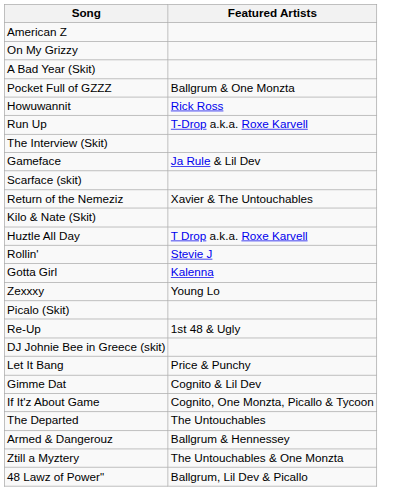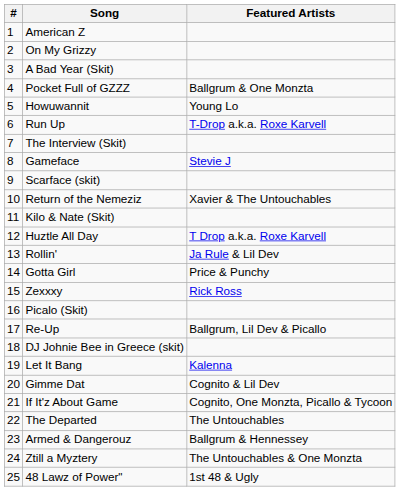+ column: # | 1 | 2 | 3 | 4 | 5 | 6 | 7 | 8 | 9 | 10 | 11 | 12 | 13 | 14 | 15 | 16 | 17 | 18 | 19 | 20 | 21 | 22 | 23 | 24 | 25
Howuwannit | Featured Artists: Rick Ross -> Young Lo
Gameface | Featured Artists: Ja Rule & Lil Dev -> Stevie J
Rollin' | Featured Artists: Stevie J -> Ja Rule & Lil Dev
Gotta Girl | Featured Artists: Kalenna -> Price & Punchy
Zexxxy | Featured Artists: Young Lo -> Rick Ross
Re-Up | Featured Artists: 1st 48 & Ugly -> Ballgrum, Lil Dev & Picallo
Let It Bang | Featured Artists: Price & Punchy -> Kalenna
48 Lawz of Power" | Featured Artists: Ballgrum, Lil Dev & Picallo -> 1st 48 & Ugly
